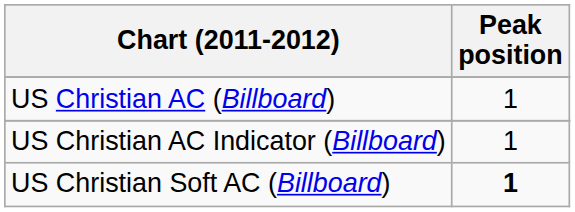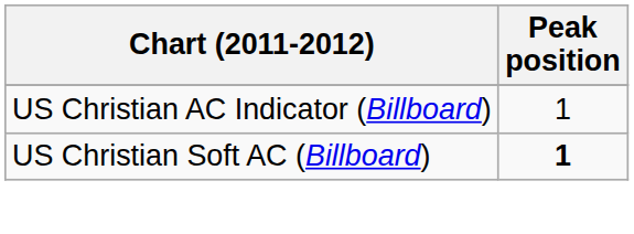- row: US Christian AC (Billboard) | 1
